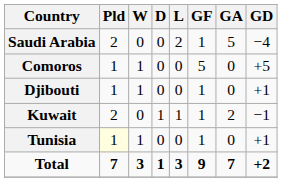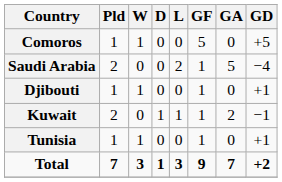rows swapped: Saudi Arabia <-> Comoros
Tunisia | Pld: lightyellow background -> no background
